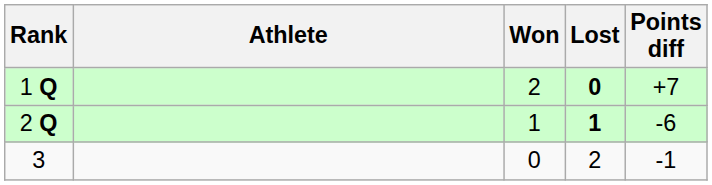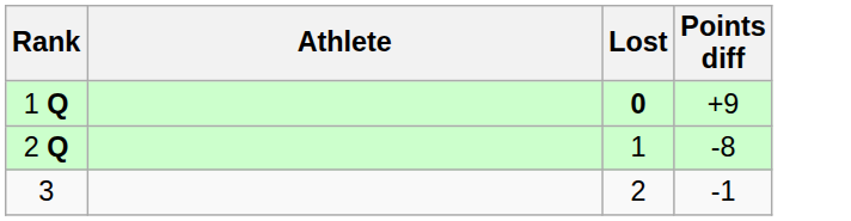- column: Won | 2 | 1 | 0
1 Q | Points diff: +7 -> +9
2 Q | Lost: bold -> normal
2 Q | Points diff: -6 -> -8
